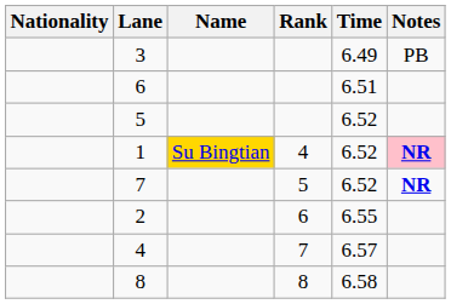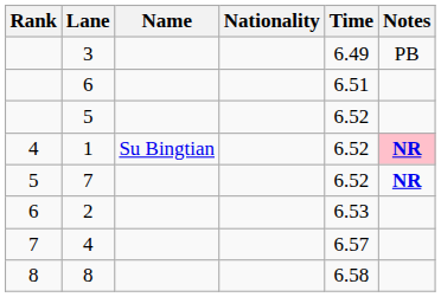columns swapped: Rank <-> Nationality
1 | Name: gold background -> no background
2 | Time: 6.55 -> 6.53
